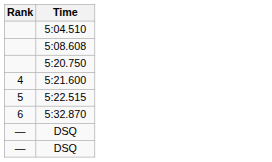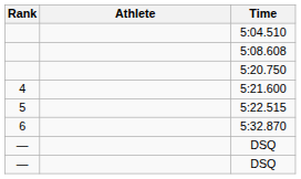+ column: Athlete
